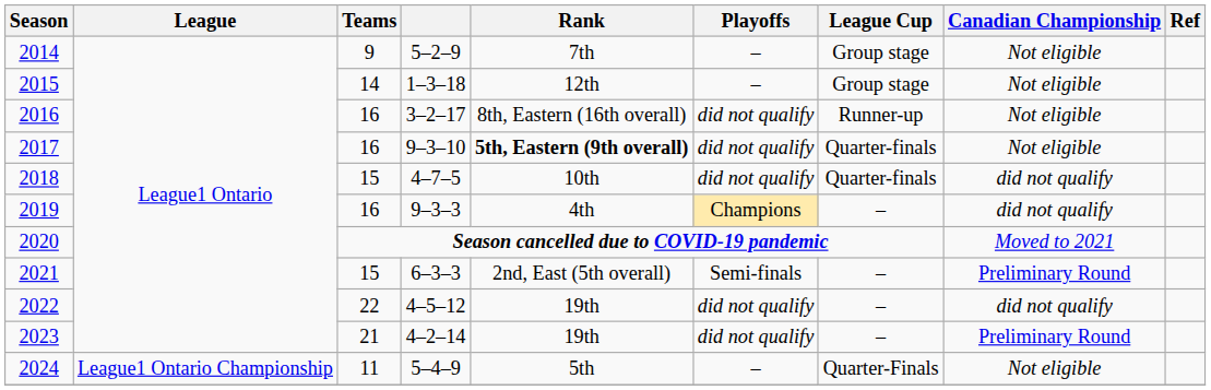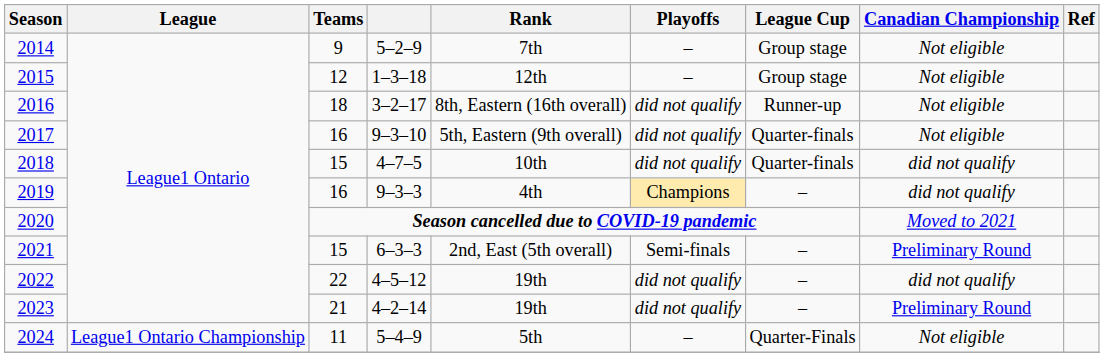2015 | Teams: 14 -> 12
2016 | Teams: 16 -> 18
2017 | Rank: bold -> normal
